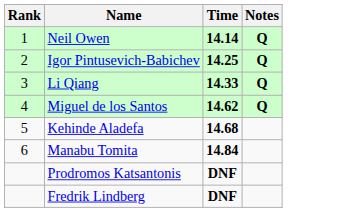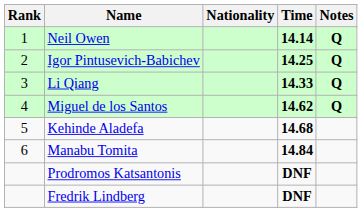+ column: Nationality
